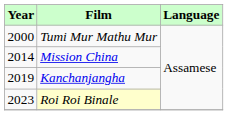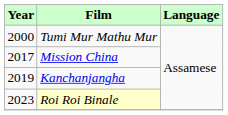Mission China | Year: 2014 -> 2017
